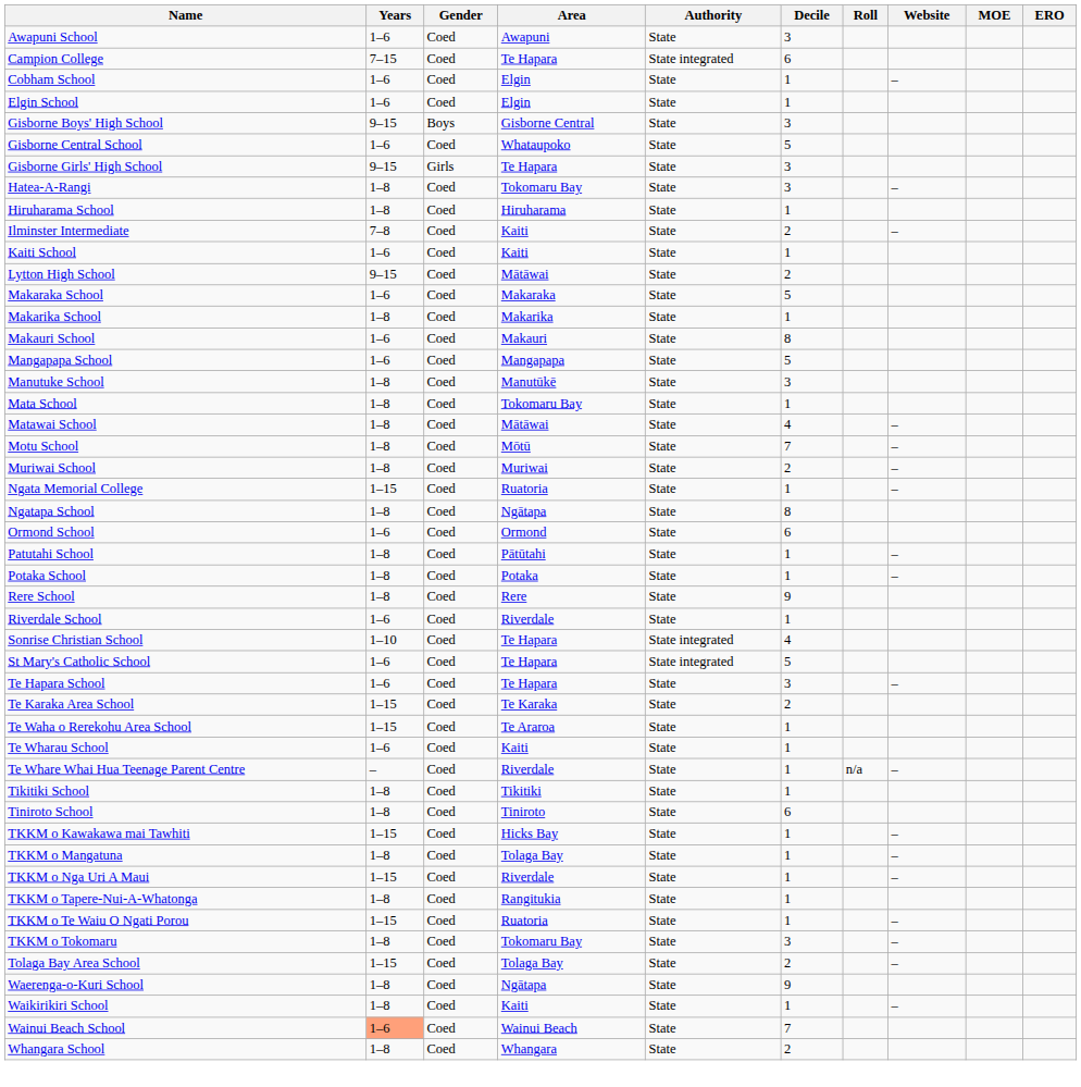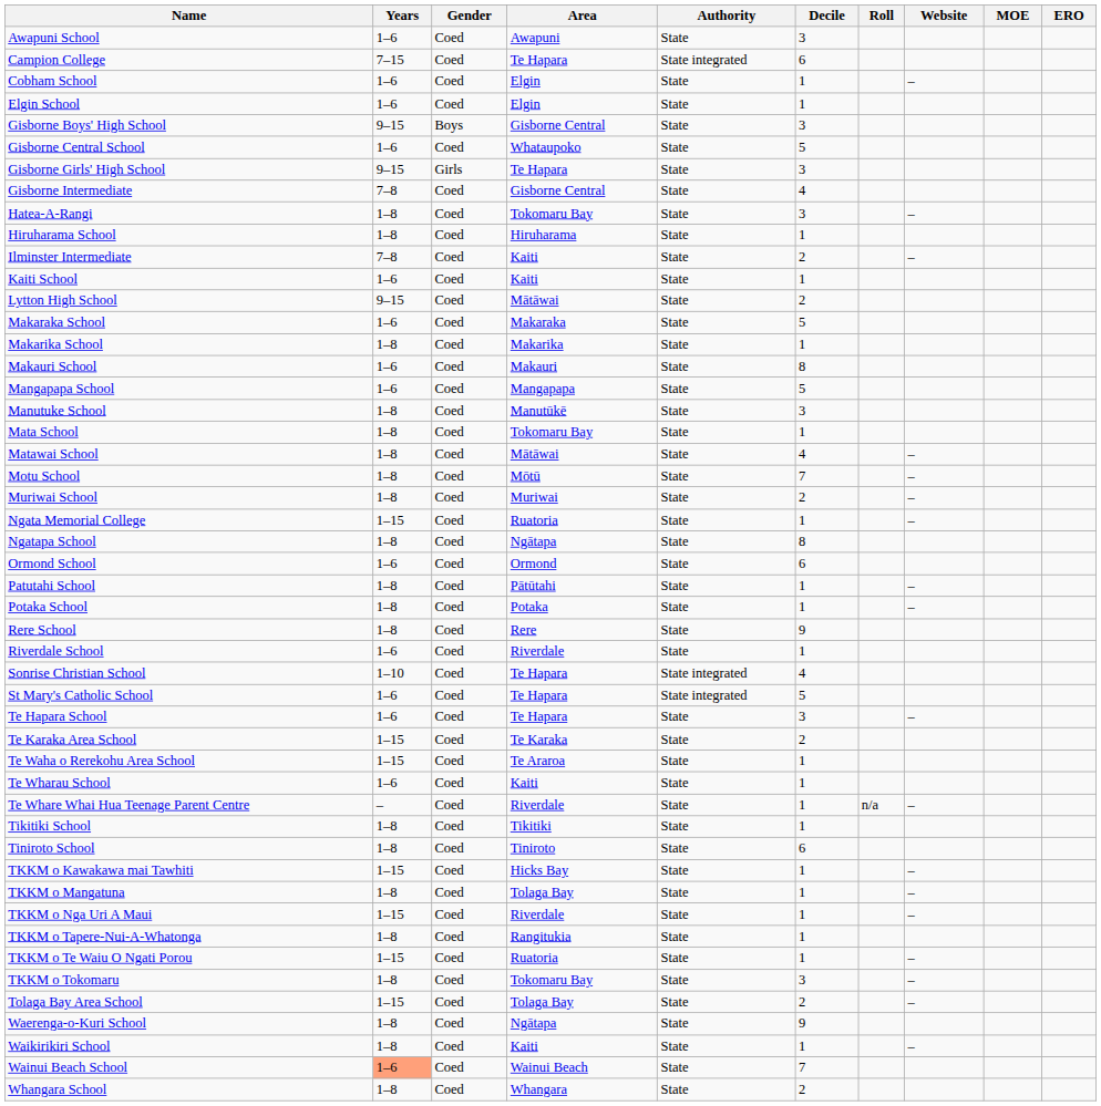+ row: Gisborne Intermediate | 7–8 | Coed | Gisborne Central | State | 4
